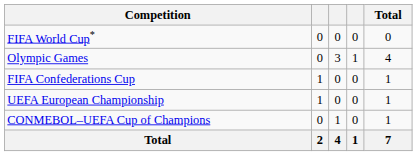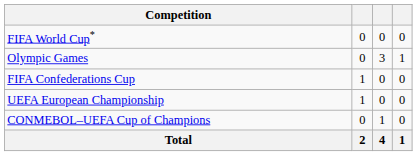- column: Total | 0 | 4 | 1 | 1 | 1 | 7
